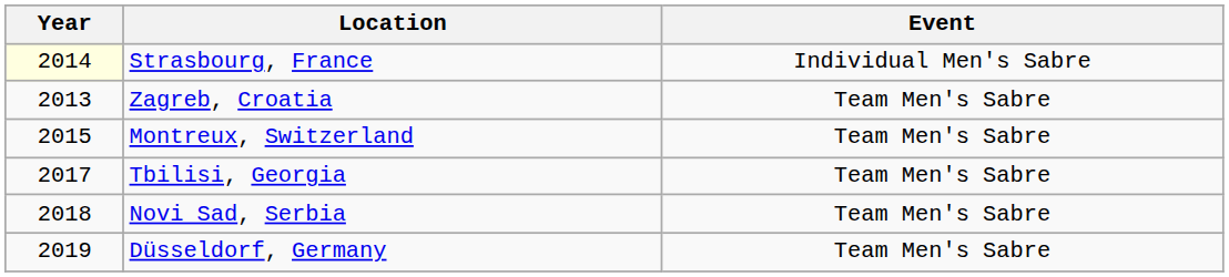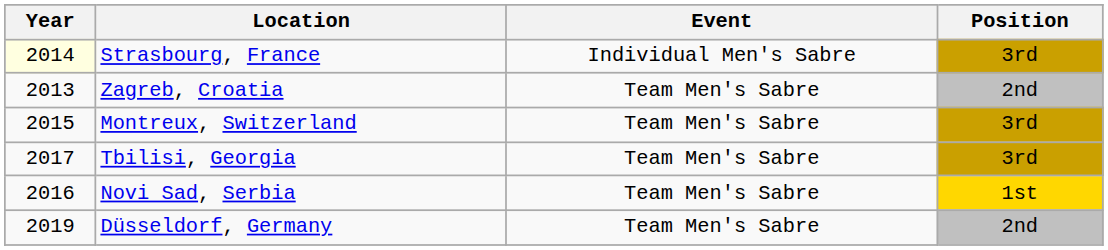+ column: Position | 3rd | 2nd | 3rd | 3rd | 1st | 2nd
Novi Sad, Serbia | Year: 2018 -> 2016
